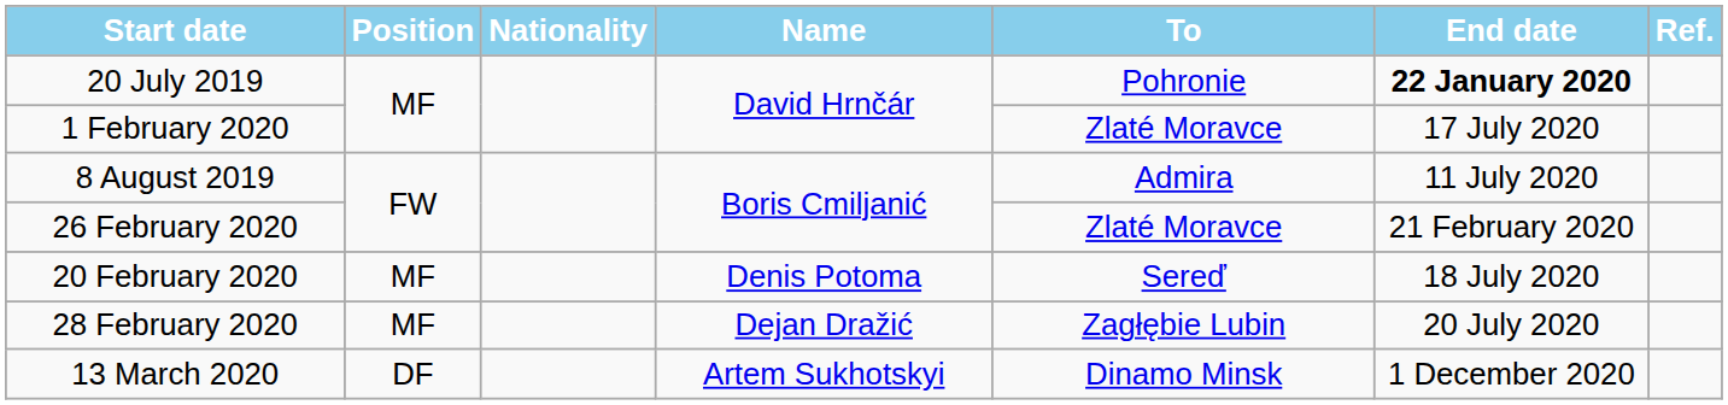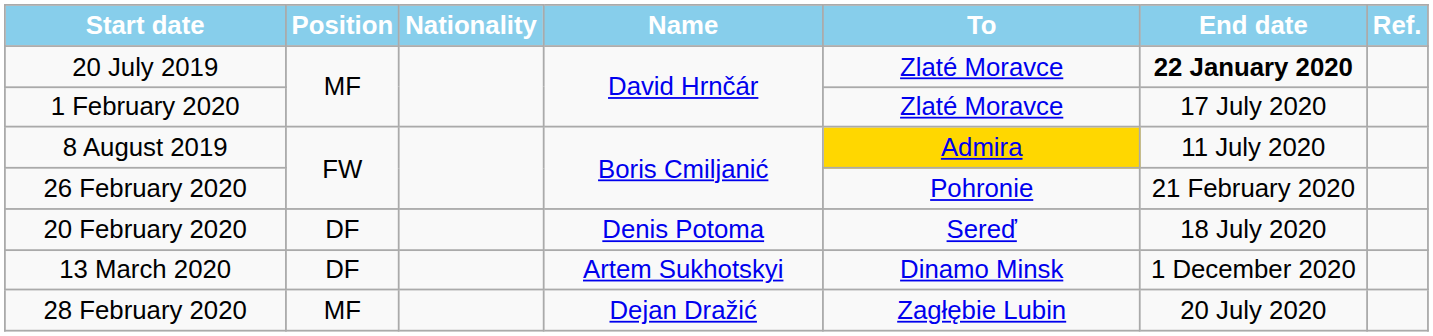20 July 2019 | To: Pohronie -> Zlaté Moravce
8 August 2019 | To: no background -> gold background
26 February 2020 | To: Zlaté Moravce -> Pohronie
20 February 2020 | Position: MF -> DF
rows swapped: 28 February 2020 <-> 13 March 2020
